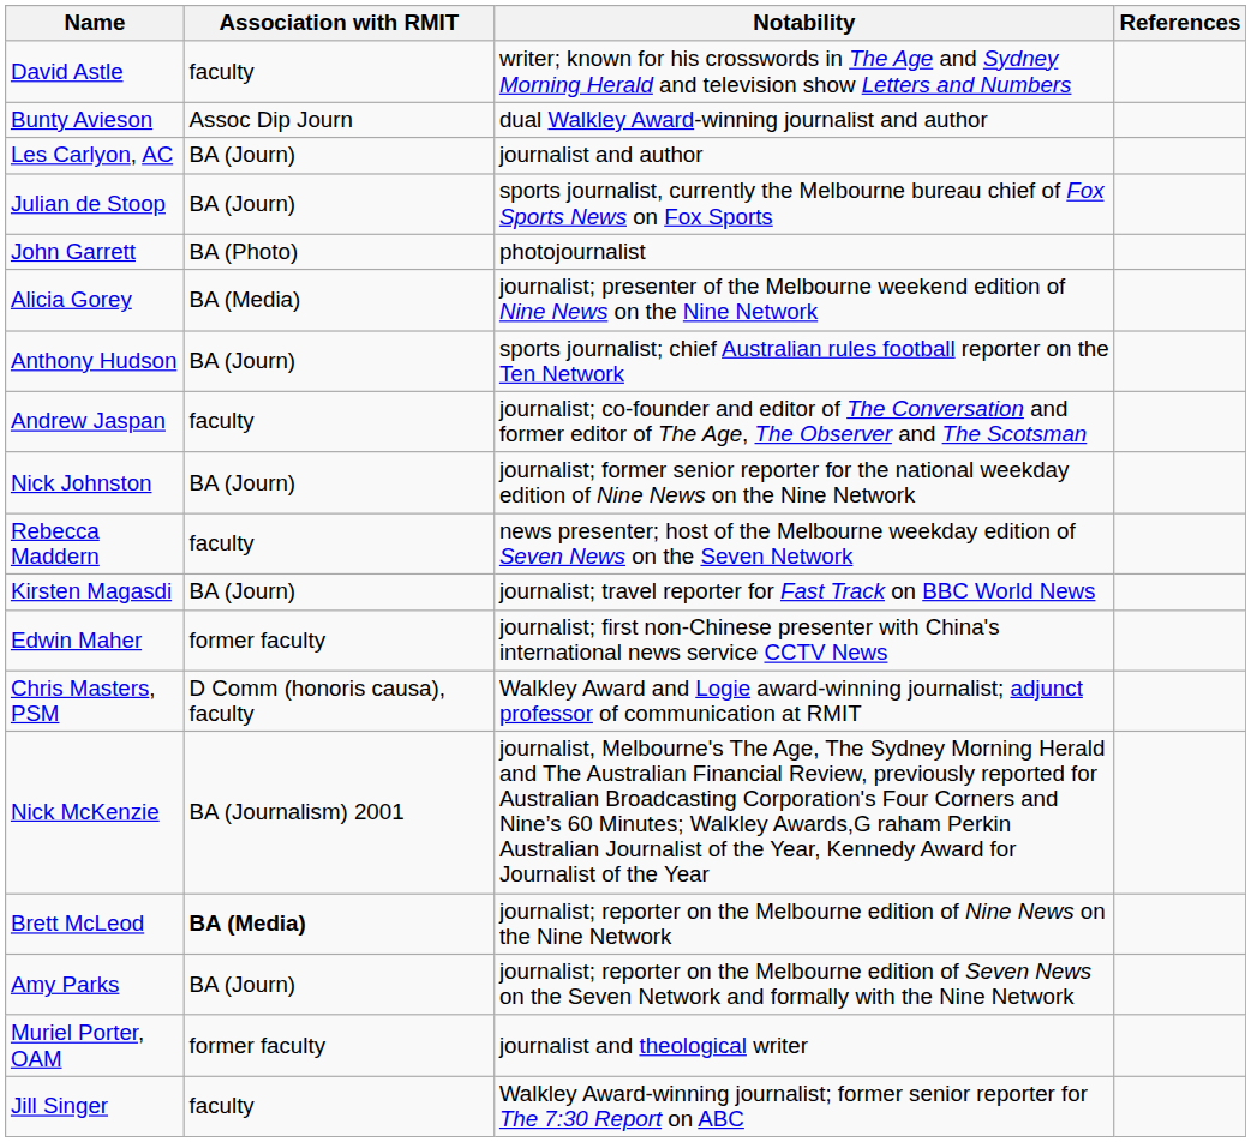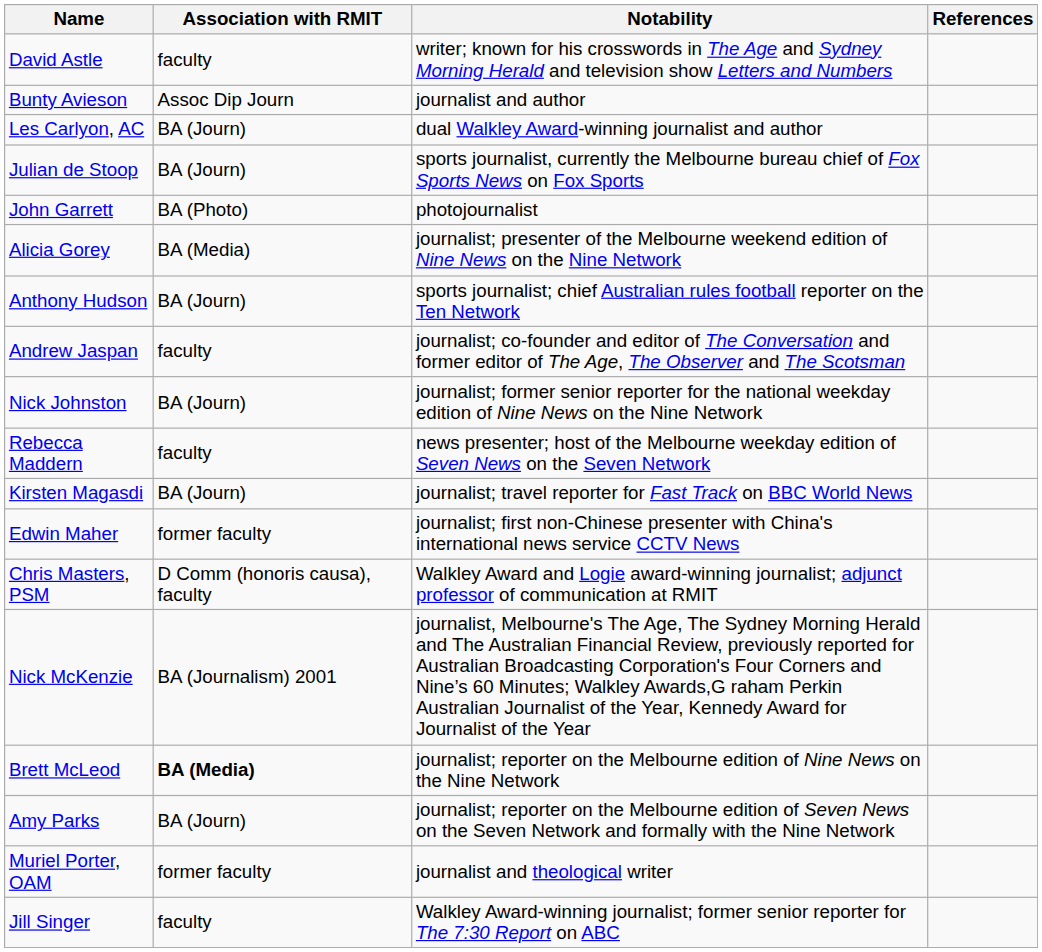Bunty Avieson | Notability: dual Walkley Award-winning journalist and author -> journalist and author
Les Carlyon, AC | Notability: journalist and author -> dual Walkley Award-winning journalist and author
